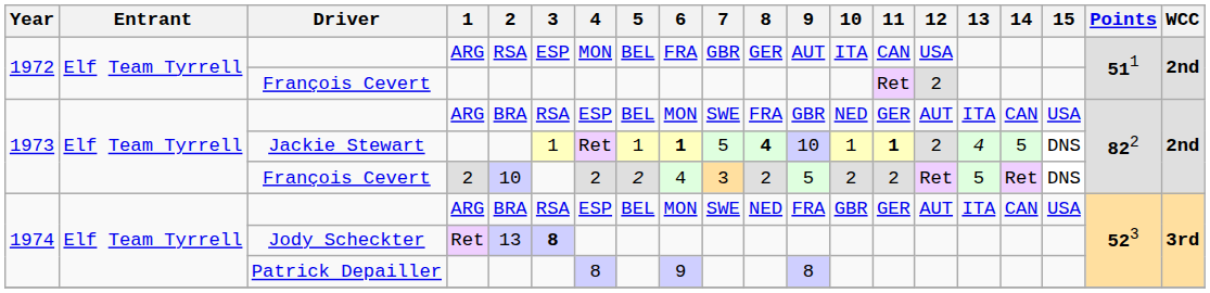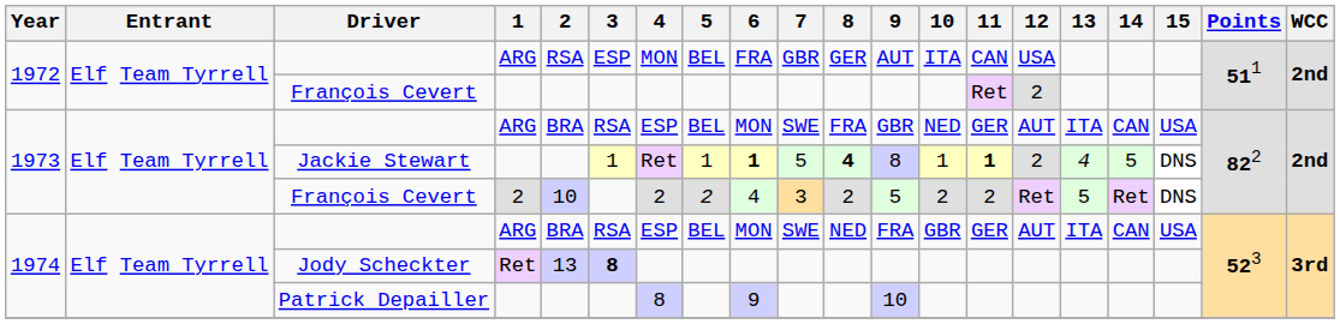Jackie Stewart | 9: 10 -> 8
Patrick Depailler | 9: 8 -> 10
